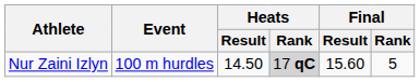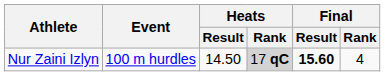Nur Zaini Izlyn | Final / Result: normal -> bold
Nur Zaini Izlyn | Final / Rank: 5 -> 4
